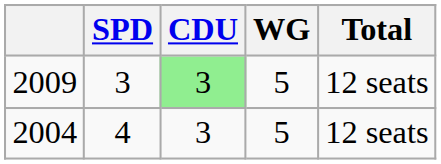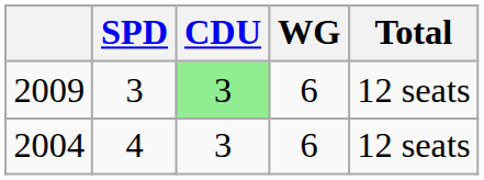2009 | WG: 5 -> 6
2004 | WG: 5 -> 6
